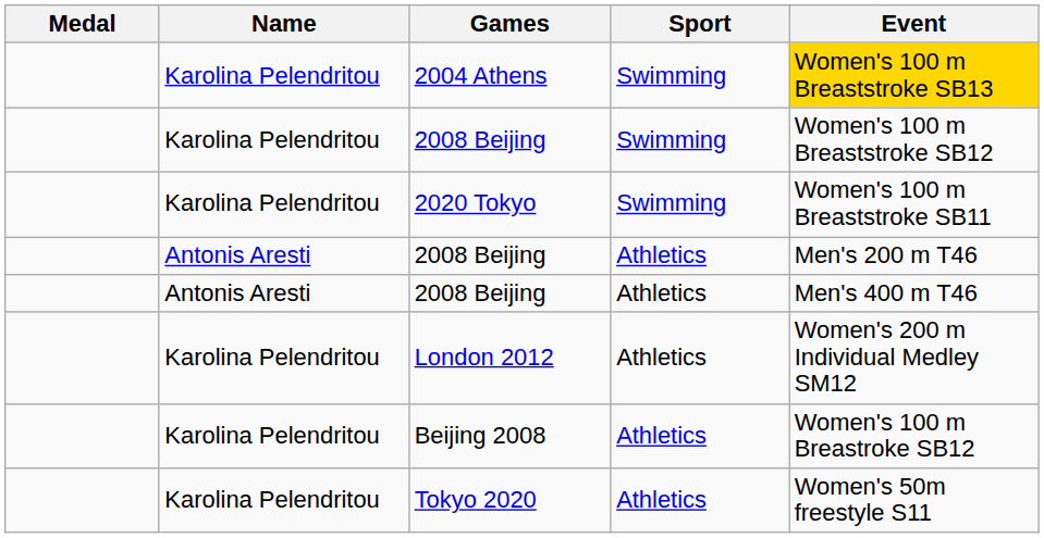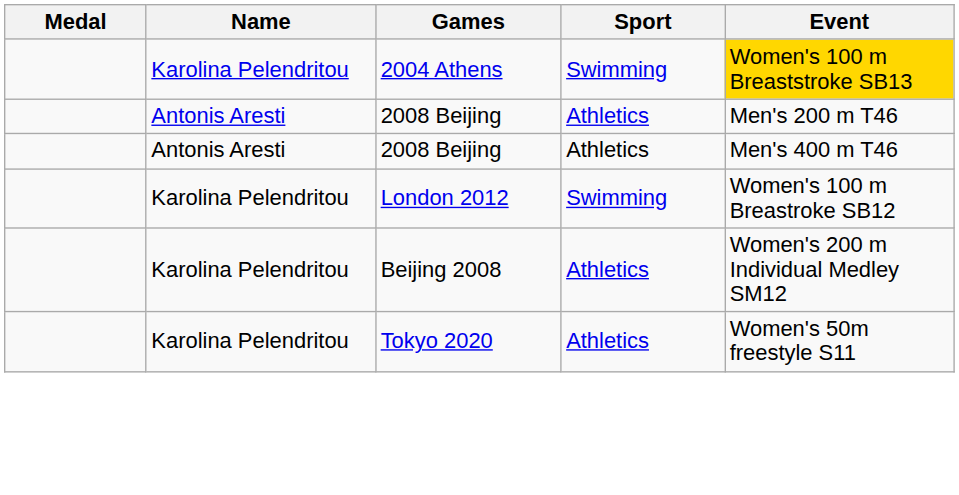- row: Karolina Pelendritou | 2008 Beijing | Swimming | Women's 100 m Breaststroke SB12
- row: Karolina Pelendritou | 2020 Tokyo | Swimming | Women's 100 m Breaststroke SB11
London 2012 | Sport: Athletics -> Swimming
London 2012 | Event: Women's 200 m Individual Medley SM12 -> Women's 100 m Breastroke SB12
Beijing 2008 | Event: Women's 100 m Breastroke SB12 -> Women's 200 m Individual Medley SM12
